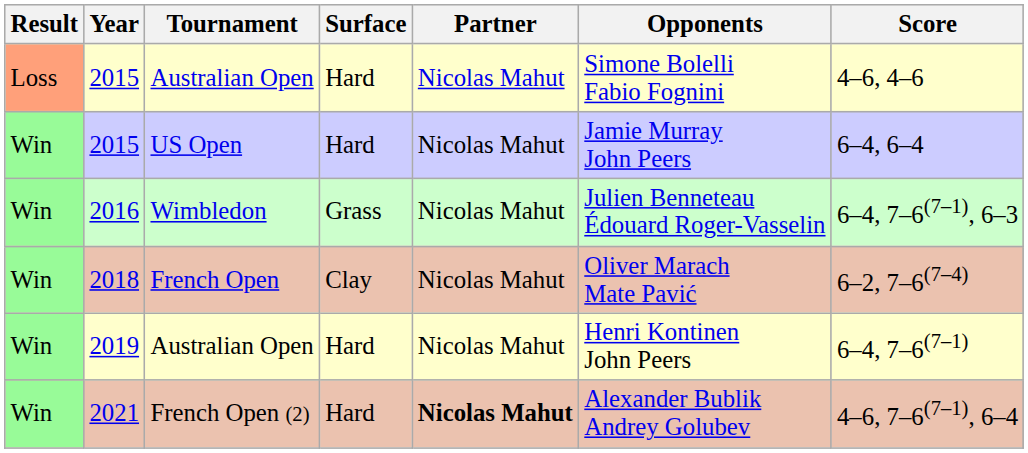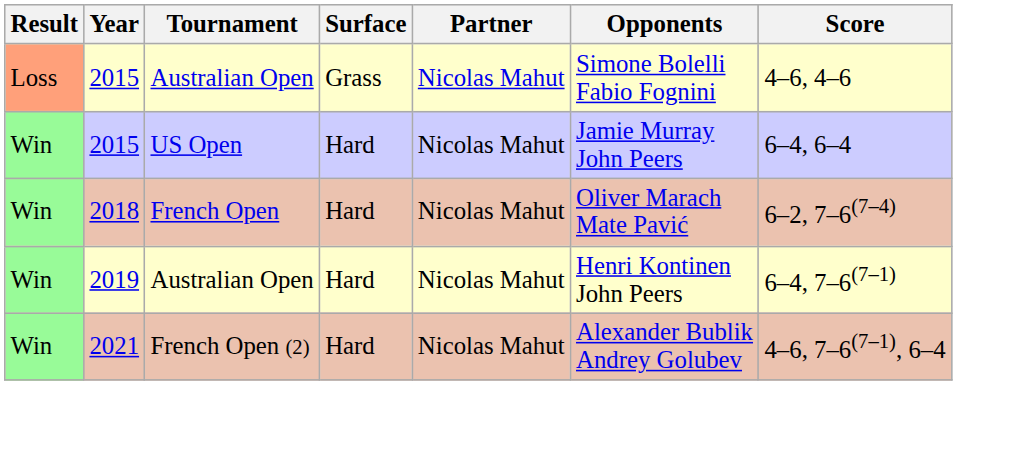2015 / Australian Open | Surface: Hard -> Grass
- row: Win | 2016 | Wimbledon | Grass | Nicolas Mahut | Julien Benneteau Édouard Roger-Vasselin | 6–4, 7–6(7–1), 6–3
2018 | Surface: Clay -> Hard
2021 | Partner: bold -> normal
